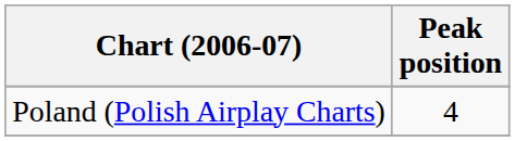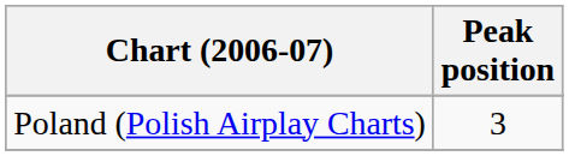Poland (Polish Airplay Charts) | Peak position: 4 -> 3
